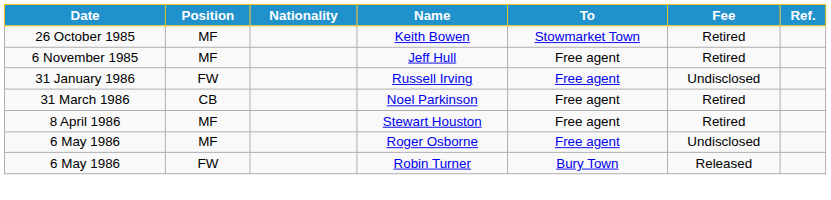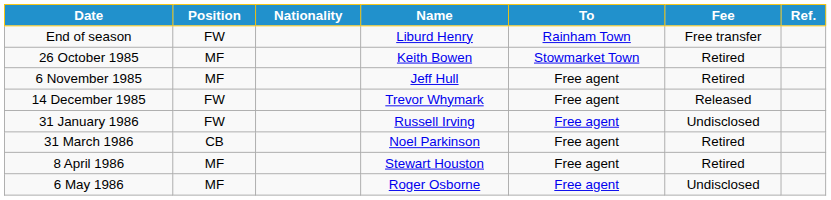+ row: End of season | FW | Liburd Henry | Rainham Town | Free transfer
+ row: 14 December 1985 | FW | Trevor Whymark | Free agent | Released
- row: 6 May 1986 | FW | Robin Turner | Bury Town | Released
